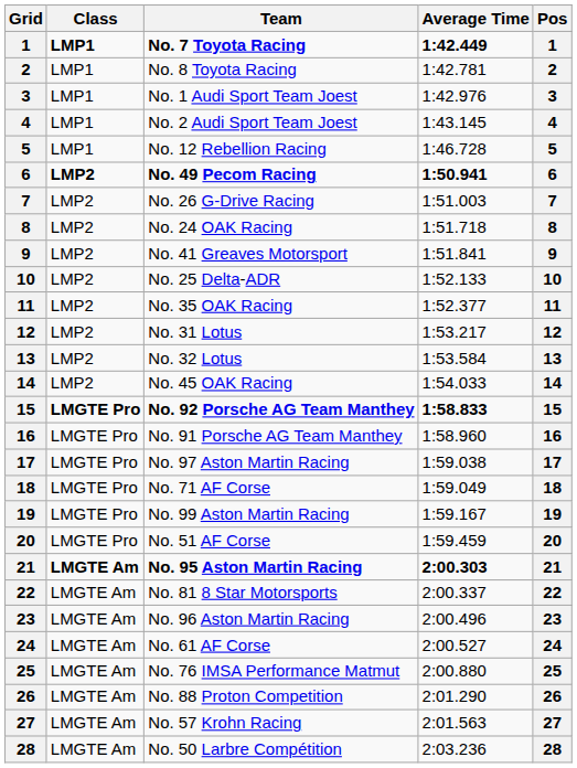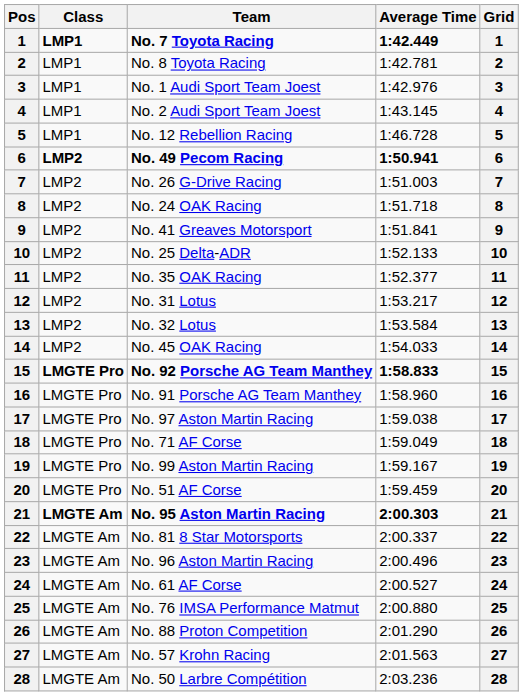columns swapped: Pos <-> Grid
